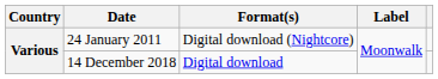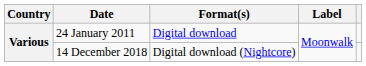24 January 2011 | Format(s): Digital download (Nightcore) -> Digital download
14 December 2018 | Format(s): Digital download -> Digital download (Nightcore)
